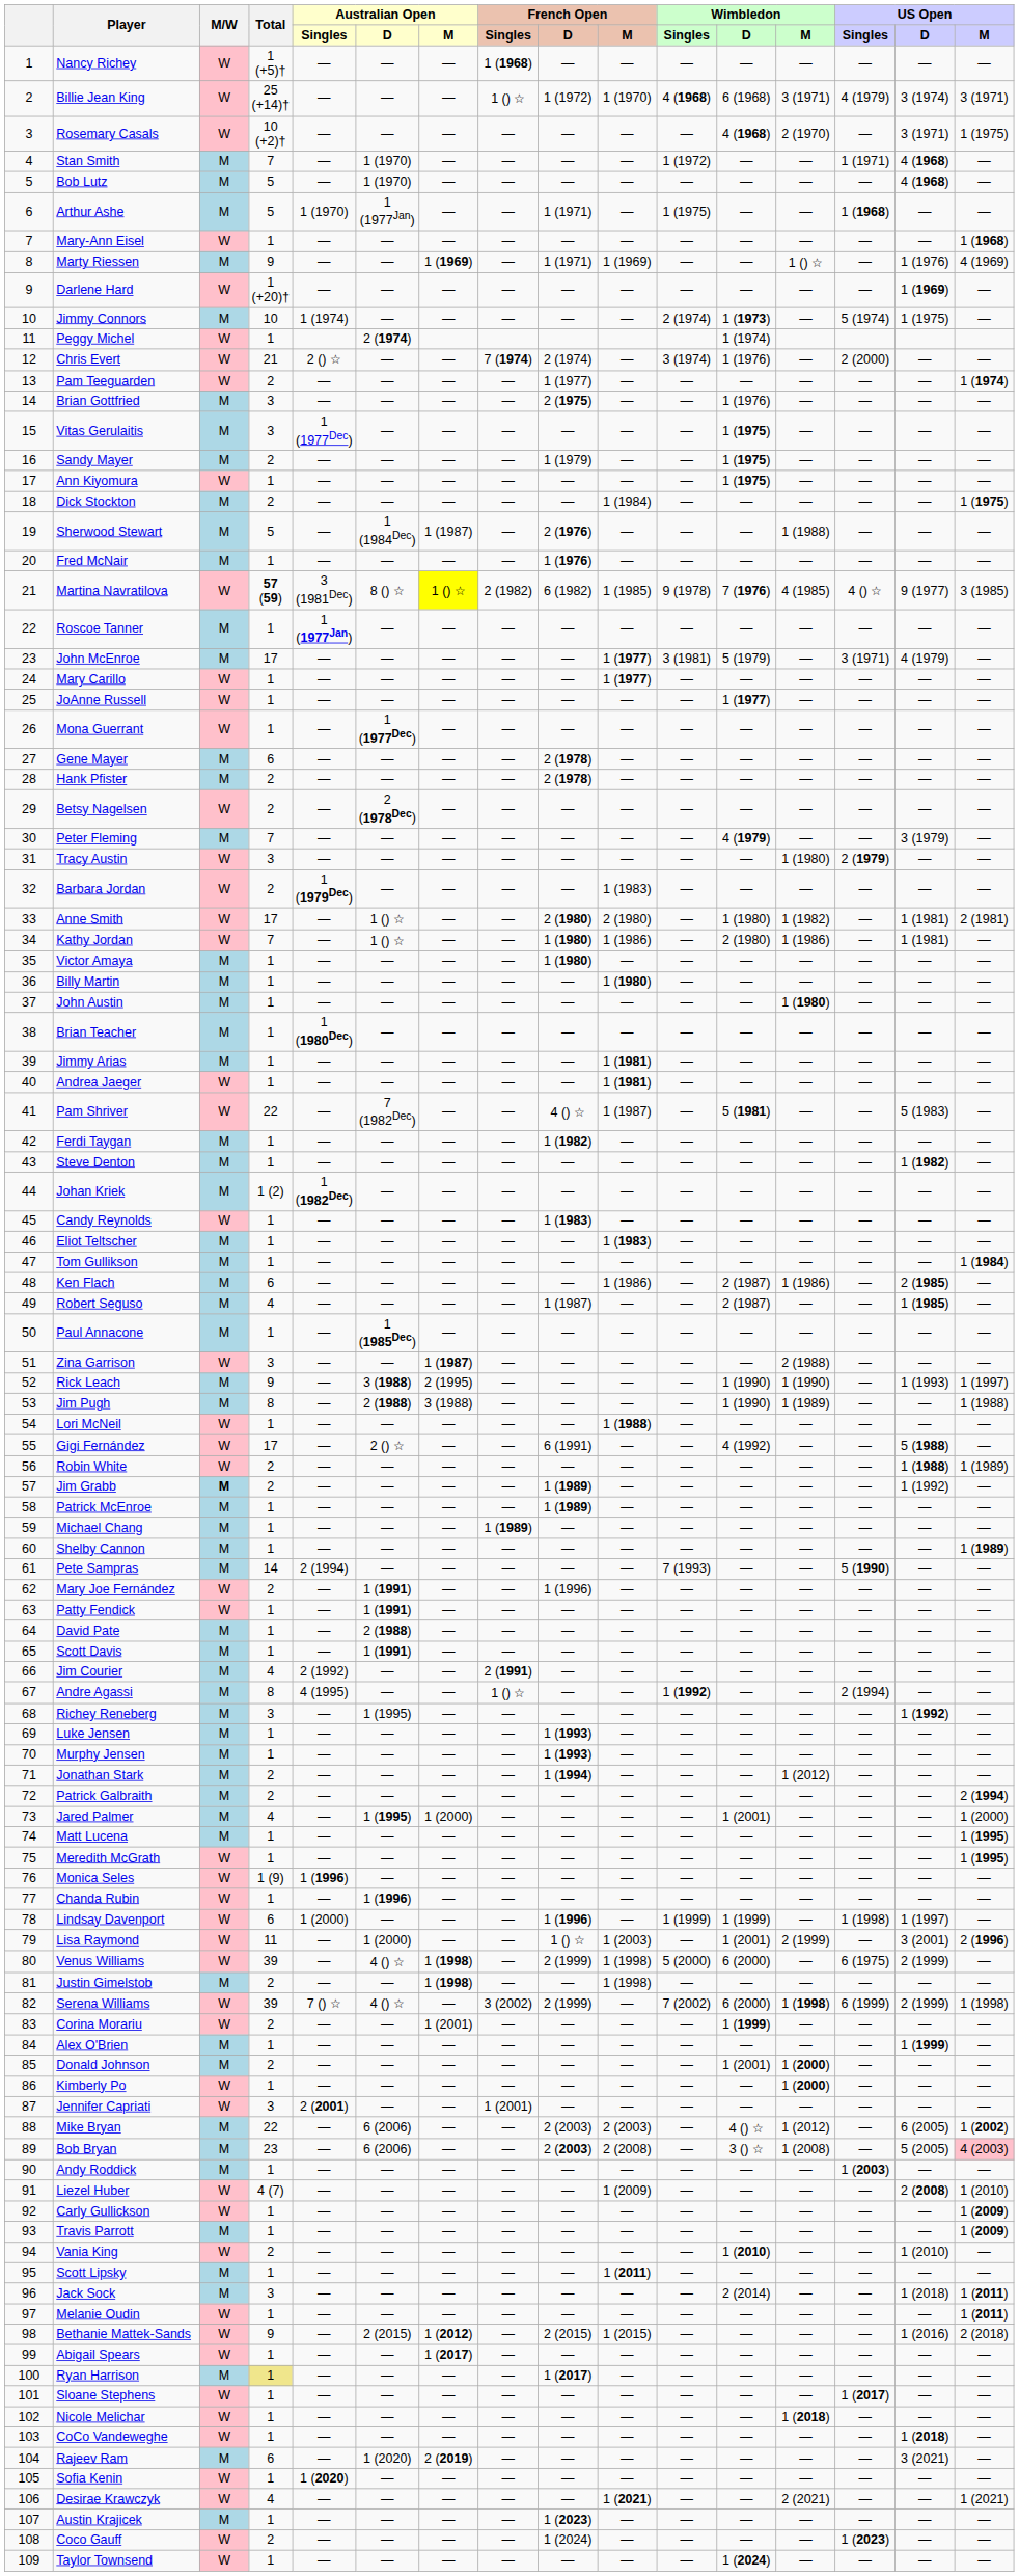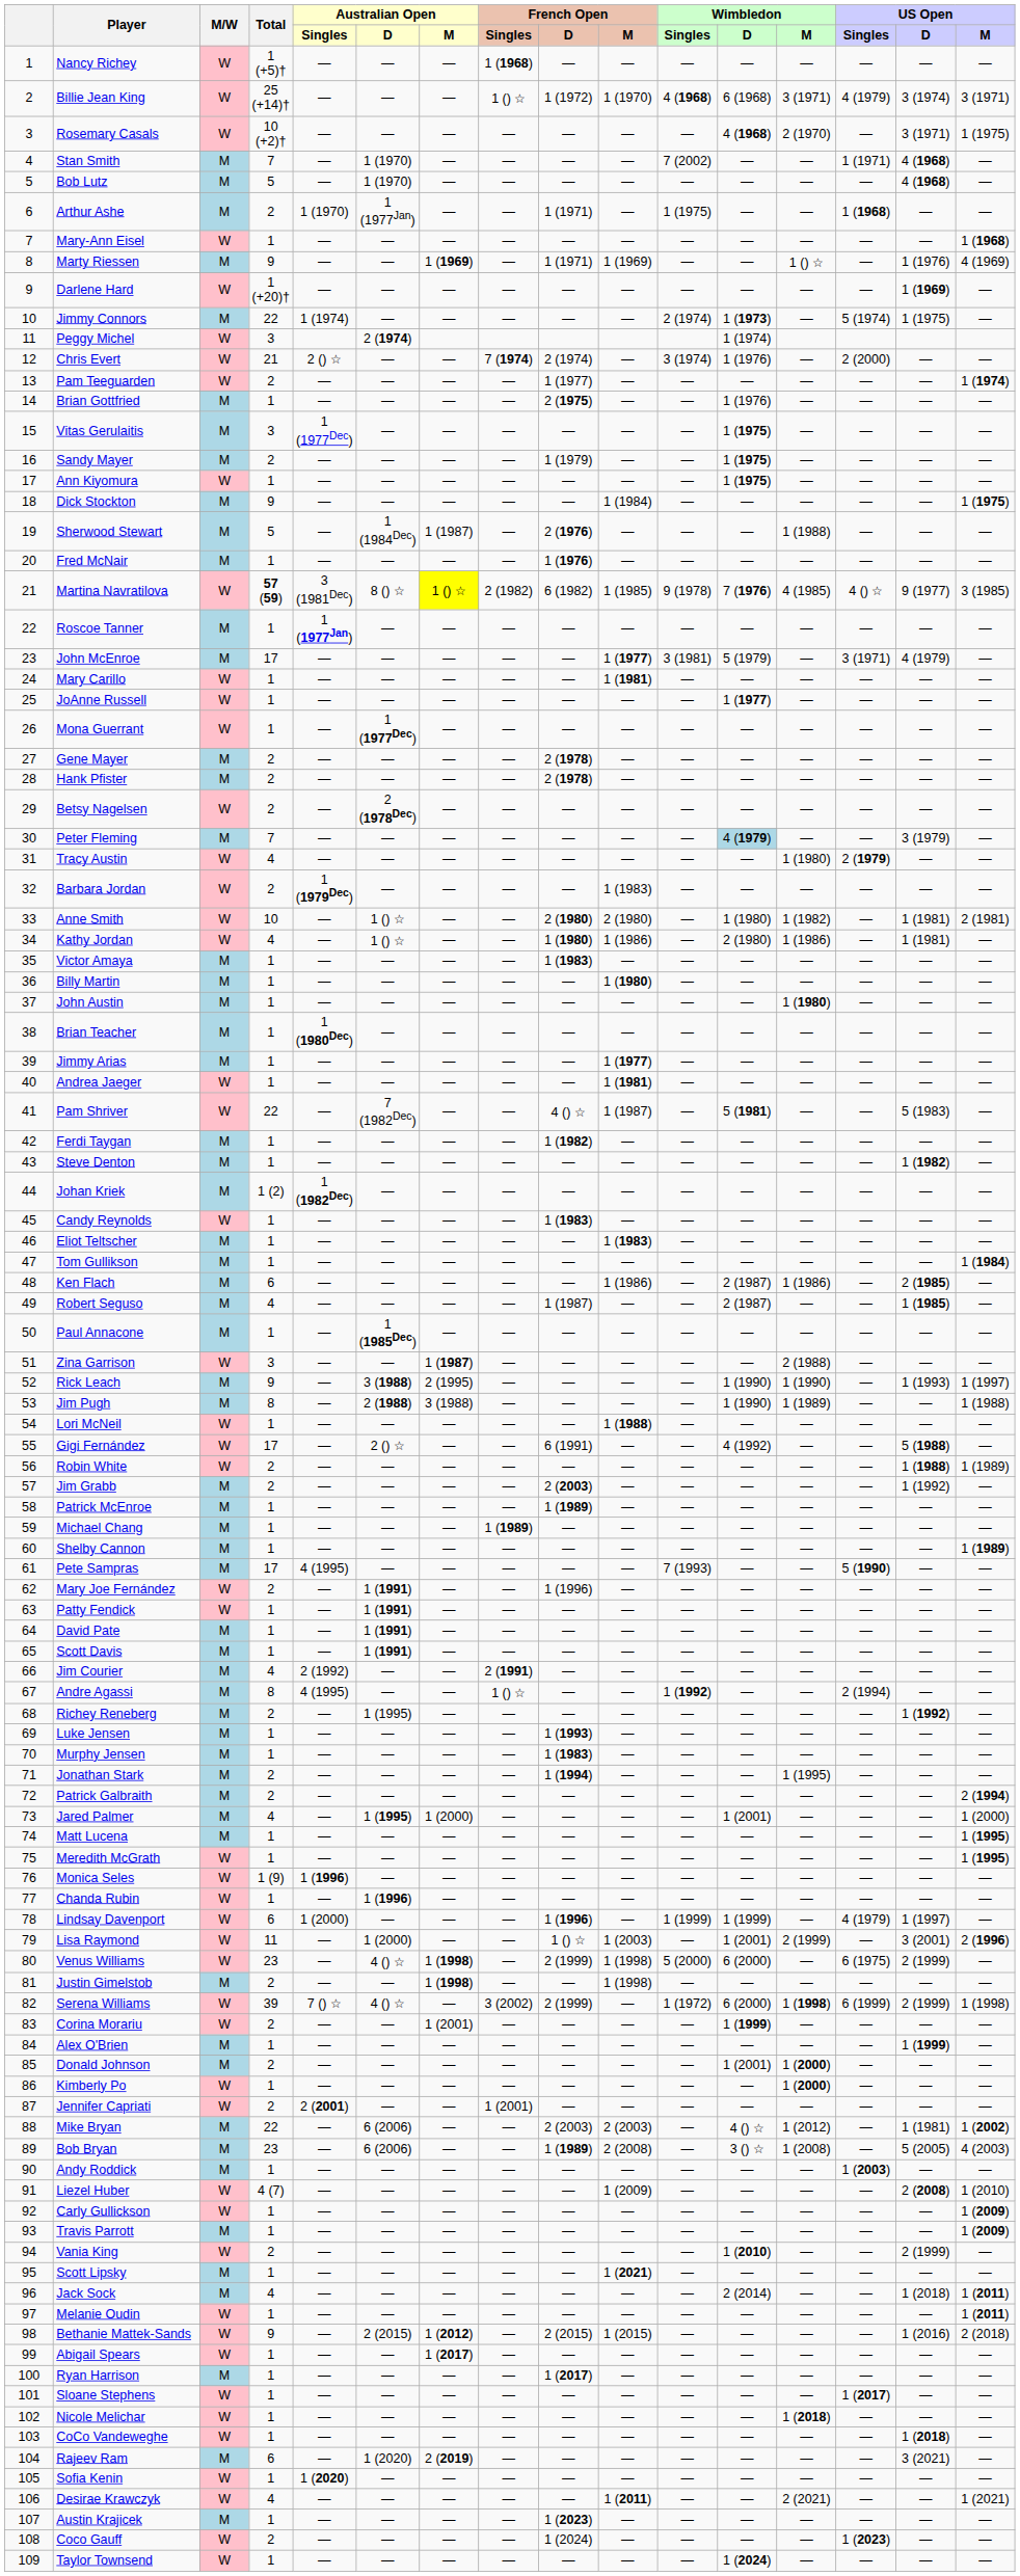Stan Smith | Wimbledon / Singles: 1 (1972) -> 7 (2002)
Arthur Ashe | Total: 5 -> 2
Jimmy Connors | Total: 10 -> 22
Peggy Michel | Total: 1 -> 3
Brian Gottfried | Total: 3 -> 1
Dick Stockton | Total: 2 -> 9
Mary Carillo | French Open / M: 1 (1977) -> 1 (1981)
Gene Mayer | Total: 6 -> 2
Peter Fleming | Wimbledon / D: no background -> lightblue background
Tracy Austin | Total: 3 -> 4
Anne Smith | Total: 17 -> 10
Kathy Jordan | Total: 7 -> 4
Victor Amaya | French Open / D: 1 (1980) -> 1 (1983)
Jimmy Arias | French Open / M: 1 (1981) -> 1 (1977)
Jim Grabb | M/W: bold -> normal
Jim Grabb | French Open / D: 1 (1989) -> 2 (2003)
Pete Sampras | Total: 14 -> 17
Pete Sampras | Australian Open / Singles: 2 (1994) -> 4 (1995)
David Pate | Australian Open / D: 2 (1988) -> 1 (1991)
Richey Reneberg | Total: 3 -> 2
Murphy Jensen | French Open / D: 1 (1993) -> 1 (1983)
Jonathan Stark | Wimbledon / M: 1 (2012) -> 1 (1995)
Lindsay Davenport | US Open / Singles: 1 (1998) -> 4 (1979)
Venus Williams | Total: 39 -> 23
Serena Williams | Wimbledon / Singles: 7 (2002) -> 1 (1972)
Jennifer Capriati | Total: 3 -> 2
Mike Bryan | US Open / D: 6 (2005) -> 1 (1981)
Bob Bryan | French Open / D: 2 (2003) -> 1 (1989)
Bob Bryan | US Open / M: pink background -> no background
Vania King | US Open / D: 1 (2010) -> 2 (1999)
Scott Lipsky | French Open / M: 1 (2011) -> 1 (2021)
Jack Sock | Total: 3 -> 4
Ryan Harrison | Total: khaki background -> no background
Desirae Krawczyk | French Open / M: 1 (2021) -> 1 (2011)
